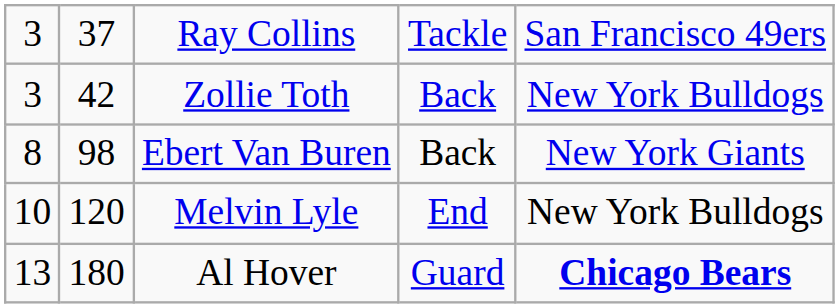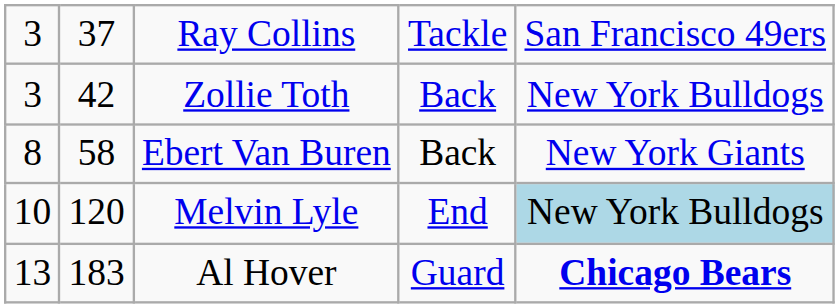Ebert Van Buren | column 2: 98 -> 58
Melvin Lyle | column 5: no background -> lightblue background
Al Hover | column 2: 180 -> 183
